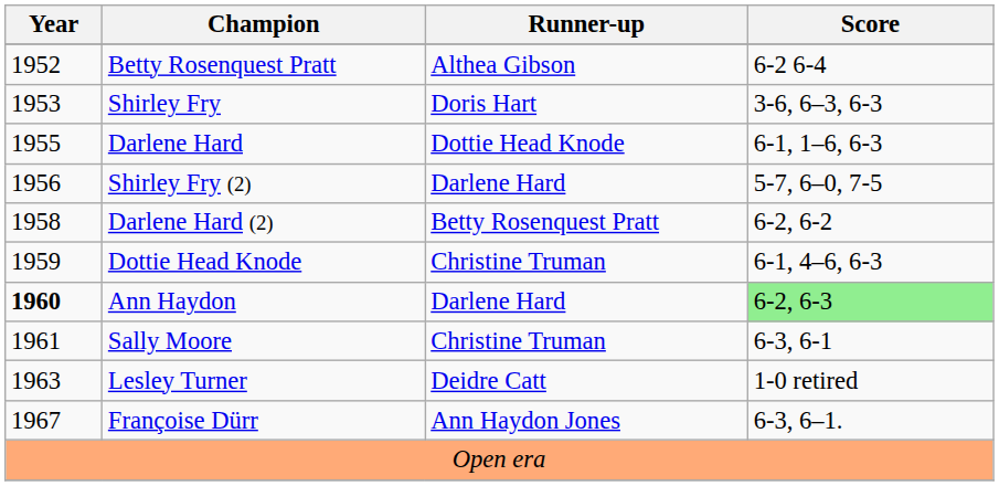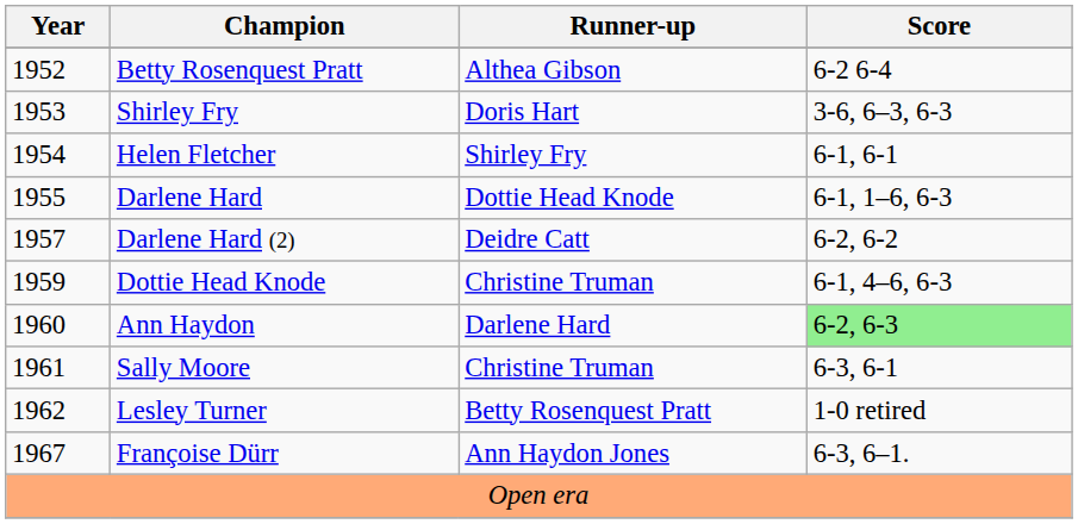+ row: 1954 | Helen Fletcher | Shirley Fry | 6-1, 6-1
- row: 1956 | Shirley Fry (2) | Darlene Hard | 5-7, 6–0, 7-5
Darlene Hard (2) | Year: 1958 -> 1957
Darlene Hard (2) | Runner-up: Betty Rosenquest Pratt -> Deidre Catt
Ann Haydon | Year: bold -> normal
Lesley Turner | Year: 1963 -> 1962
Lesley Turner | Runner-up: Deidre Catt -> Betty Rosenquest Pratt
